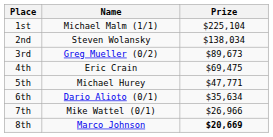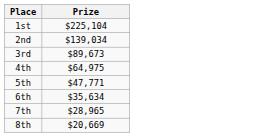- column: Name | Michael Malm (1/1) | Steven Wolansky | Greg Mueller (0/2) | Eric Crain | Michael Hurey | Dario Alioto (0/1) | Mike Wattel (0/1) | Marco Johnson
2nd | Prize: $138,034 -> $139,034
4th | Prize: $69,475 -> $64,975
7th | Prize: $26,966 -> $28,965
8th | Prize: bold -> normal
